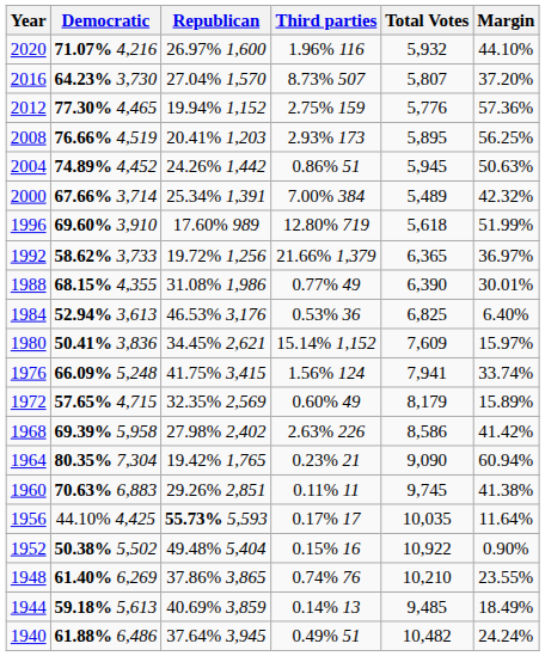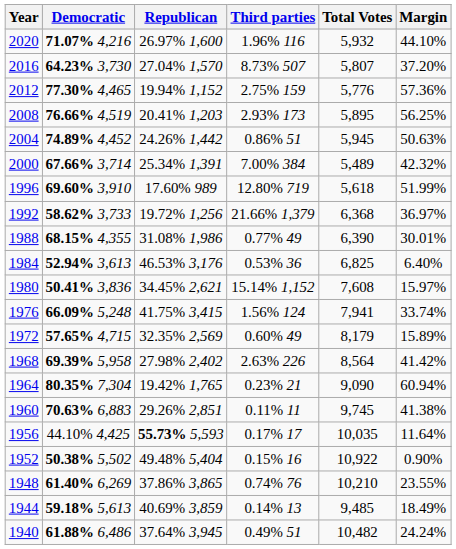1992 | Total Votes: 6,365 -> 6,368
1980 | Total Votes: 7,609 -> 7,608
1968 | Total Votes: 8,586 -> 8,564
